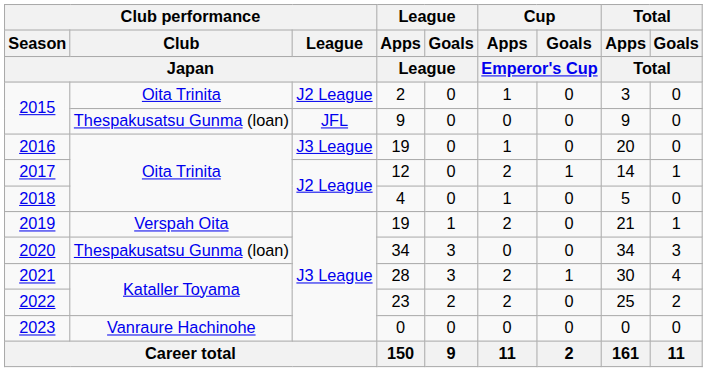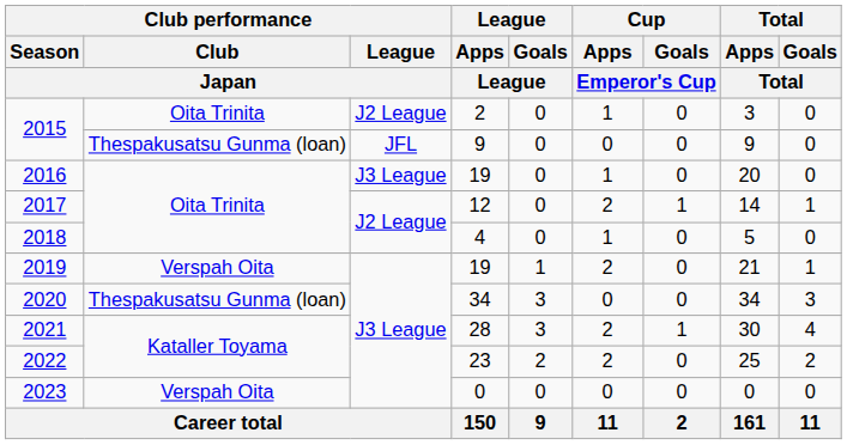2023 | Club performance / Club / Japan: Vanraure Hachinohe -> Verspah Oita
